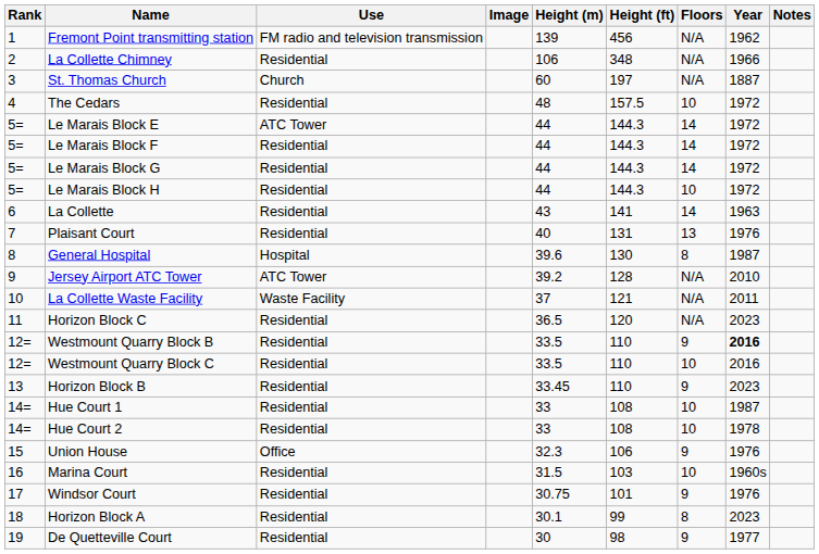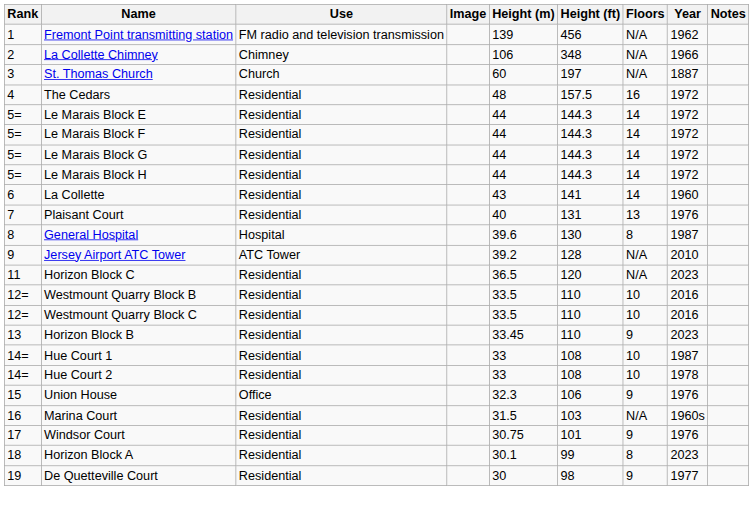La Collette Chimney | Use: Residential -> Chimney
The Cedars | Floors: 10 -> 16
Le Marais Block E | Use: ATC Tower -> Residential
Le Marais Block H | Floors: 10 -> 14
La Collette | Year: 1963 -> 1960
- row: 10 | La Collette Waste Facility | Waste Facility | 37 | 121 | N/A | 2011
Westmount Quarry Block B | Floors: 9 -> 10
Westmount Quarry Block B | Year: bold -> normal
Marina Court | Floors: 10 -> N/A
